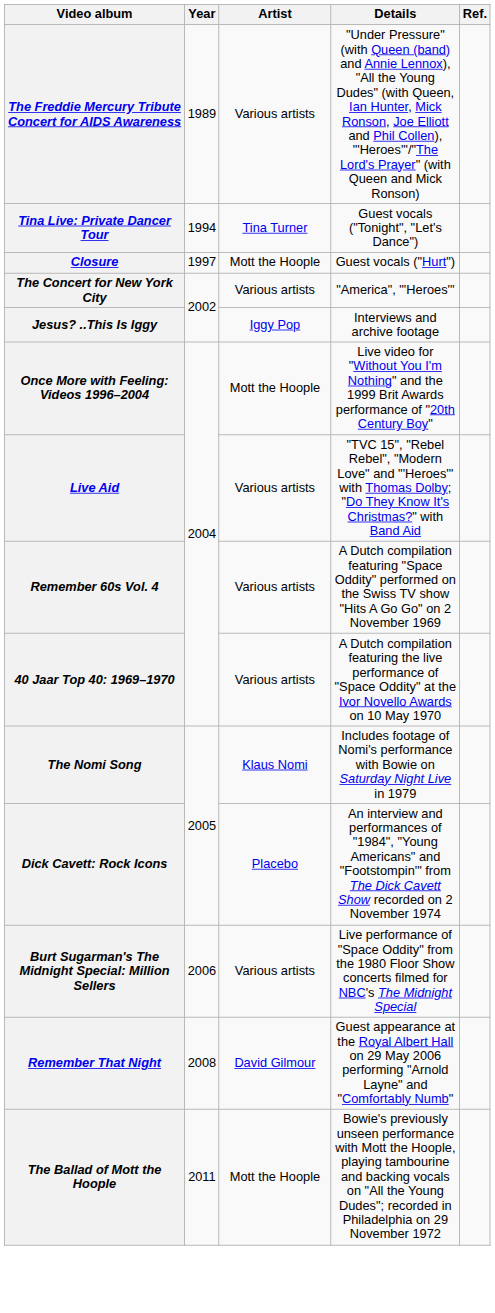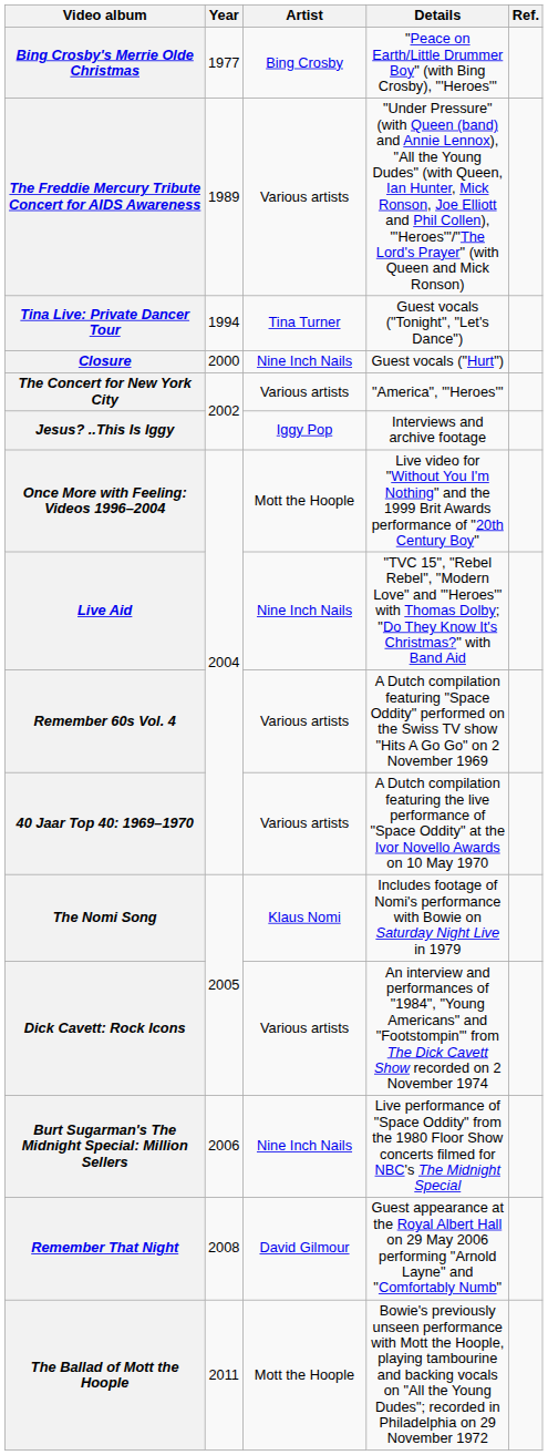+ row: Bing Crosby's Merrie Olde Christmas | 1977 | Bing Crosby | "Peace on Earth/Little Drummer Boy" (with Bing Crosby), "'Heroes'"
Closure | Year: 1997 -> 2000
Closure | Artist: Mott the Hoople -> Nine Inch Nails
Live Aid | Artist: Various artists -> Nine Inch Nails
Dick Cavett: Rock Icons | Artist: Placebo -> Various artists
Burt Sugarman's The Midnight Special: Million Sellers | Artist: Various artists -> Nine Inch Nails
